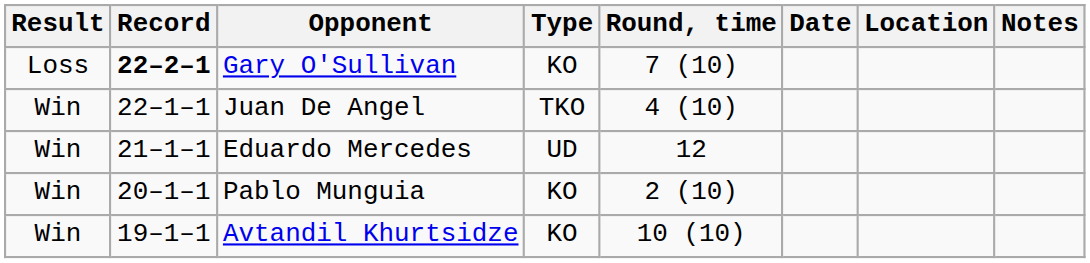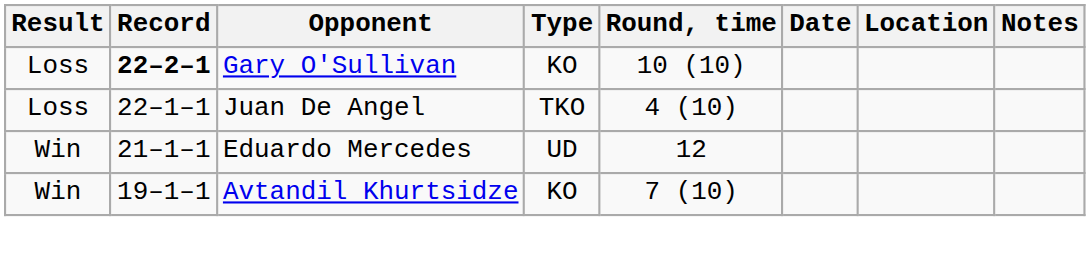Gary O'Sullivan | Round, time: 7 (10) -> 10 (10)
Juan De Angel | Result: Win -> Loss
- row: Win | 20–1–1 | Pablo Munguia | KO | 2 (10)
Avtandil Khurtsidze | Round, time: 10 (10) -> 7 (10)
